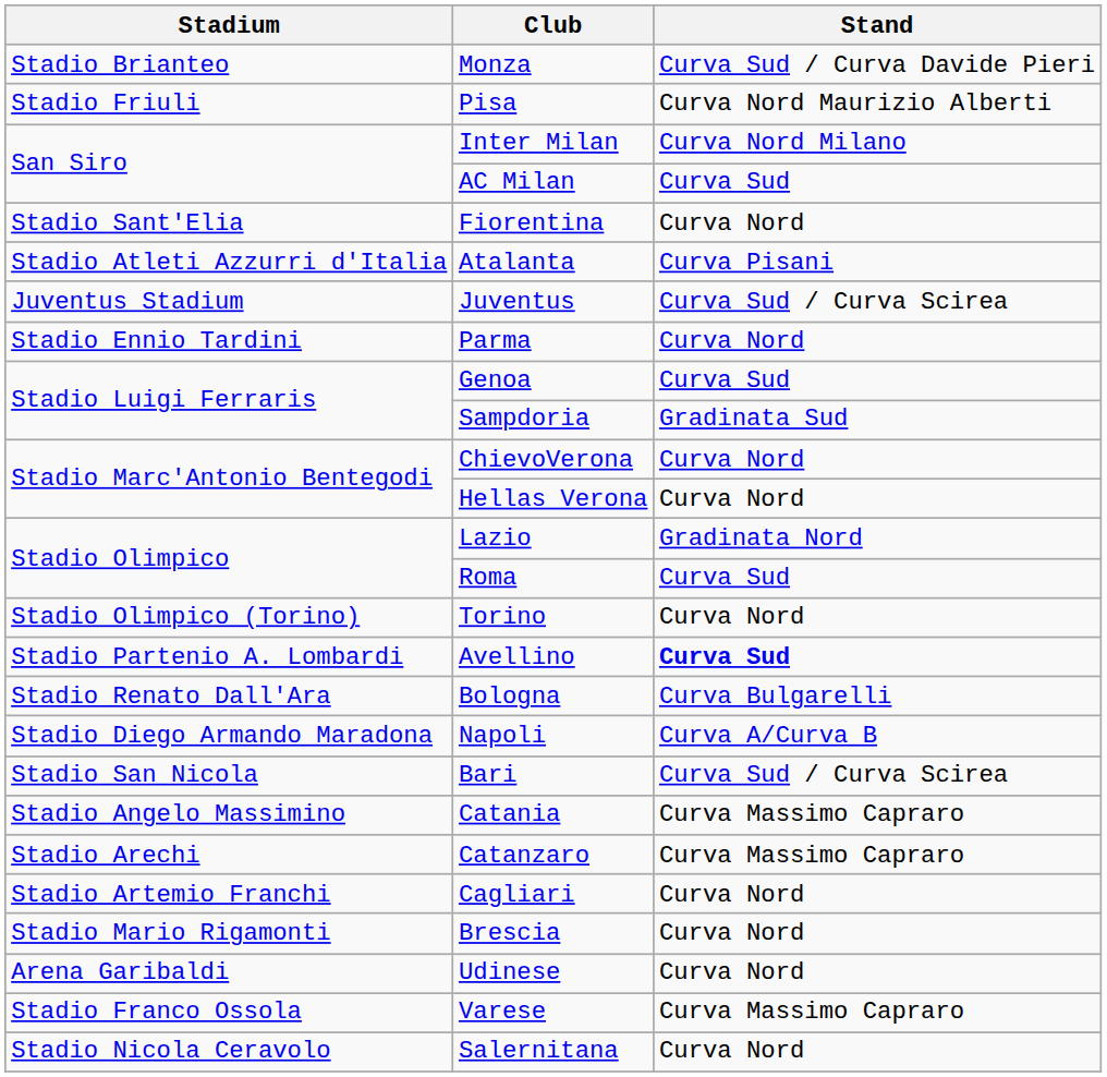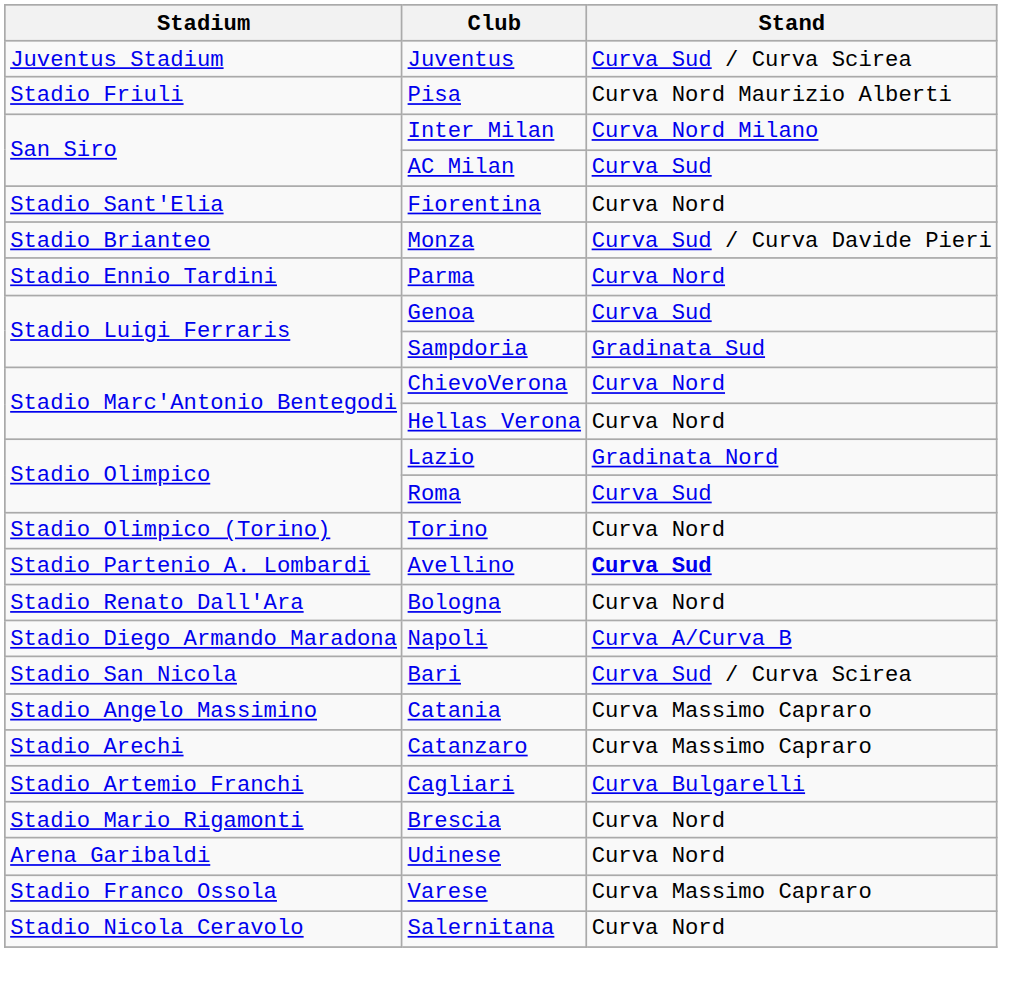rows swapped: Juventus <-> Monza
- row: Stadio Atleti Azzurri d'Italia | Atalanta | Curva Pisani
Bologna | Stand: Curva Bulgarelli -> Curva Nord
Cagliari | Stand: Curva Nord -> Curva Bulgarelli
